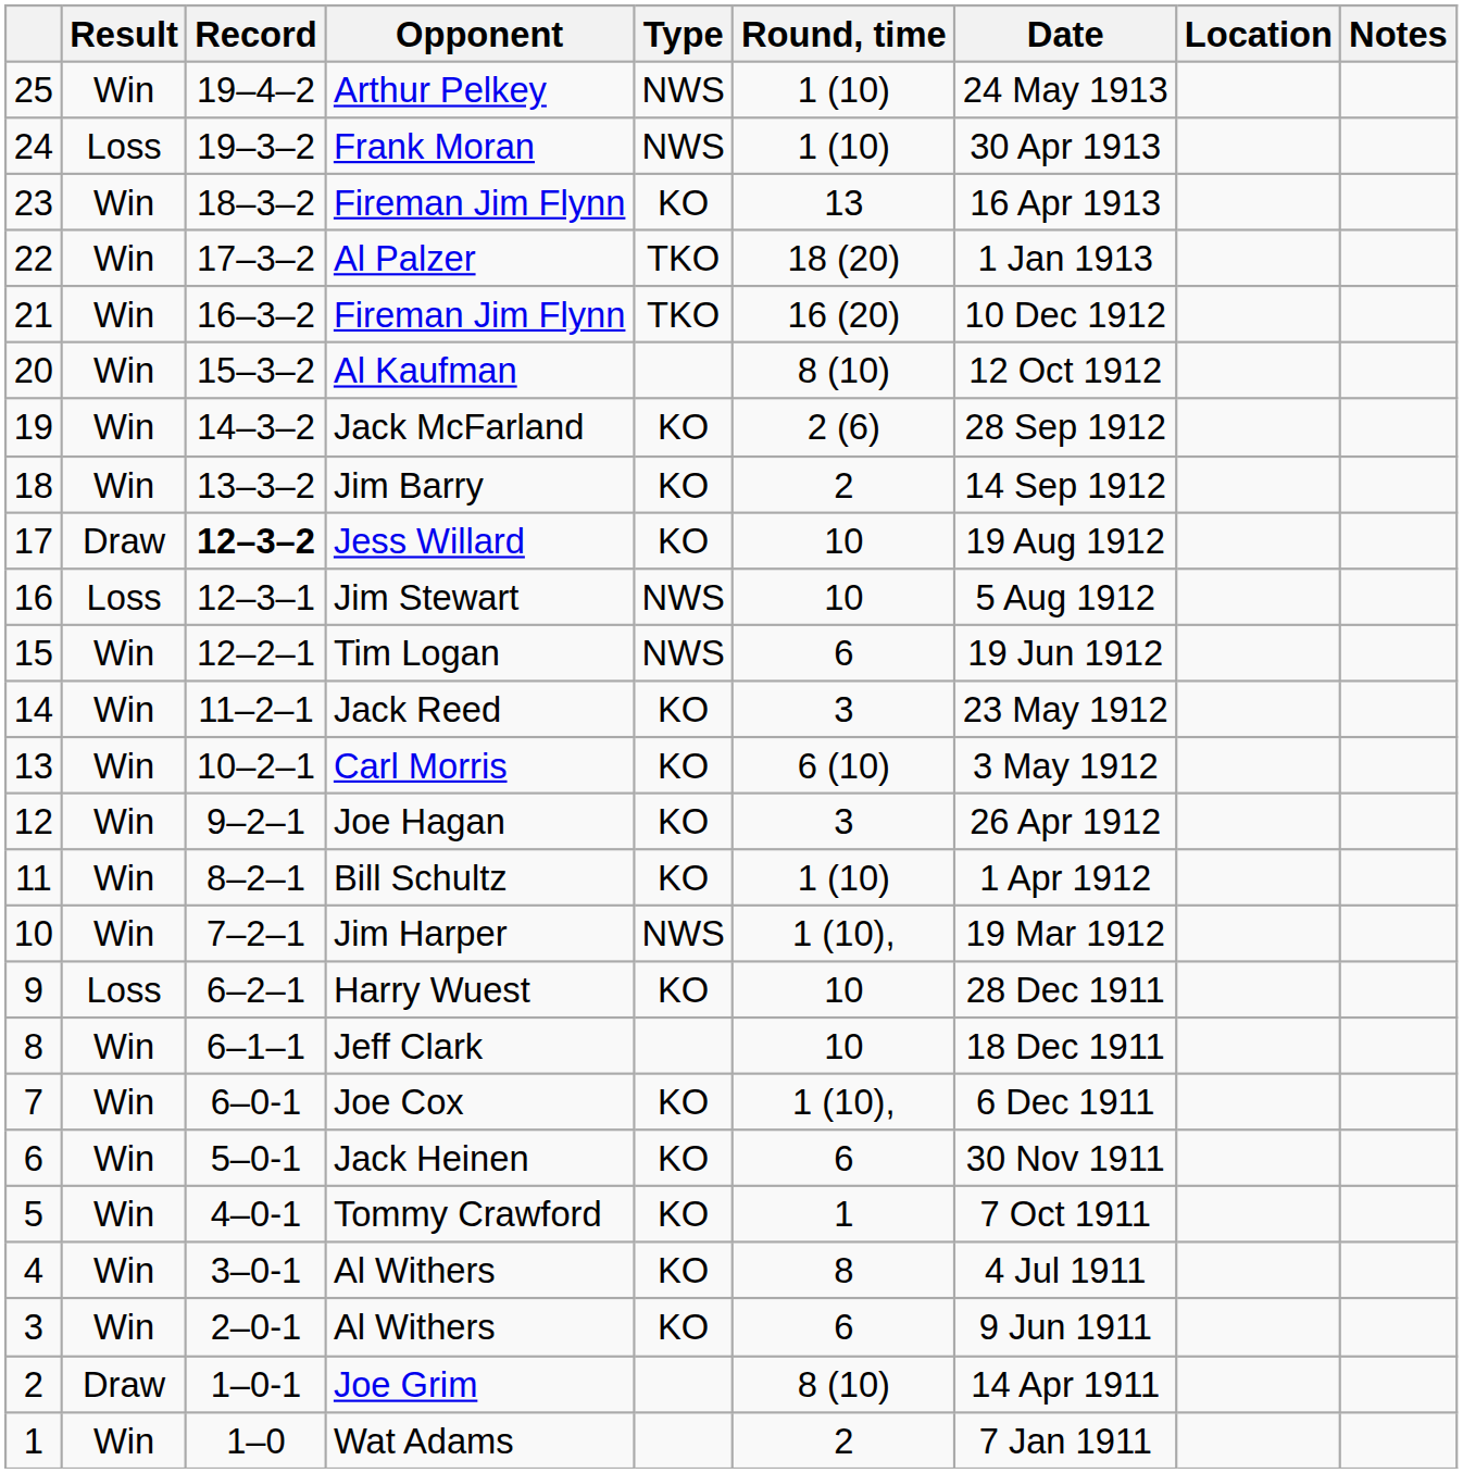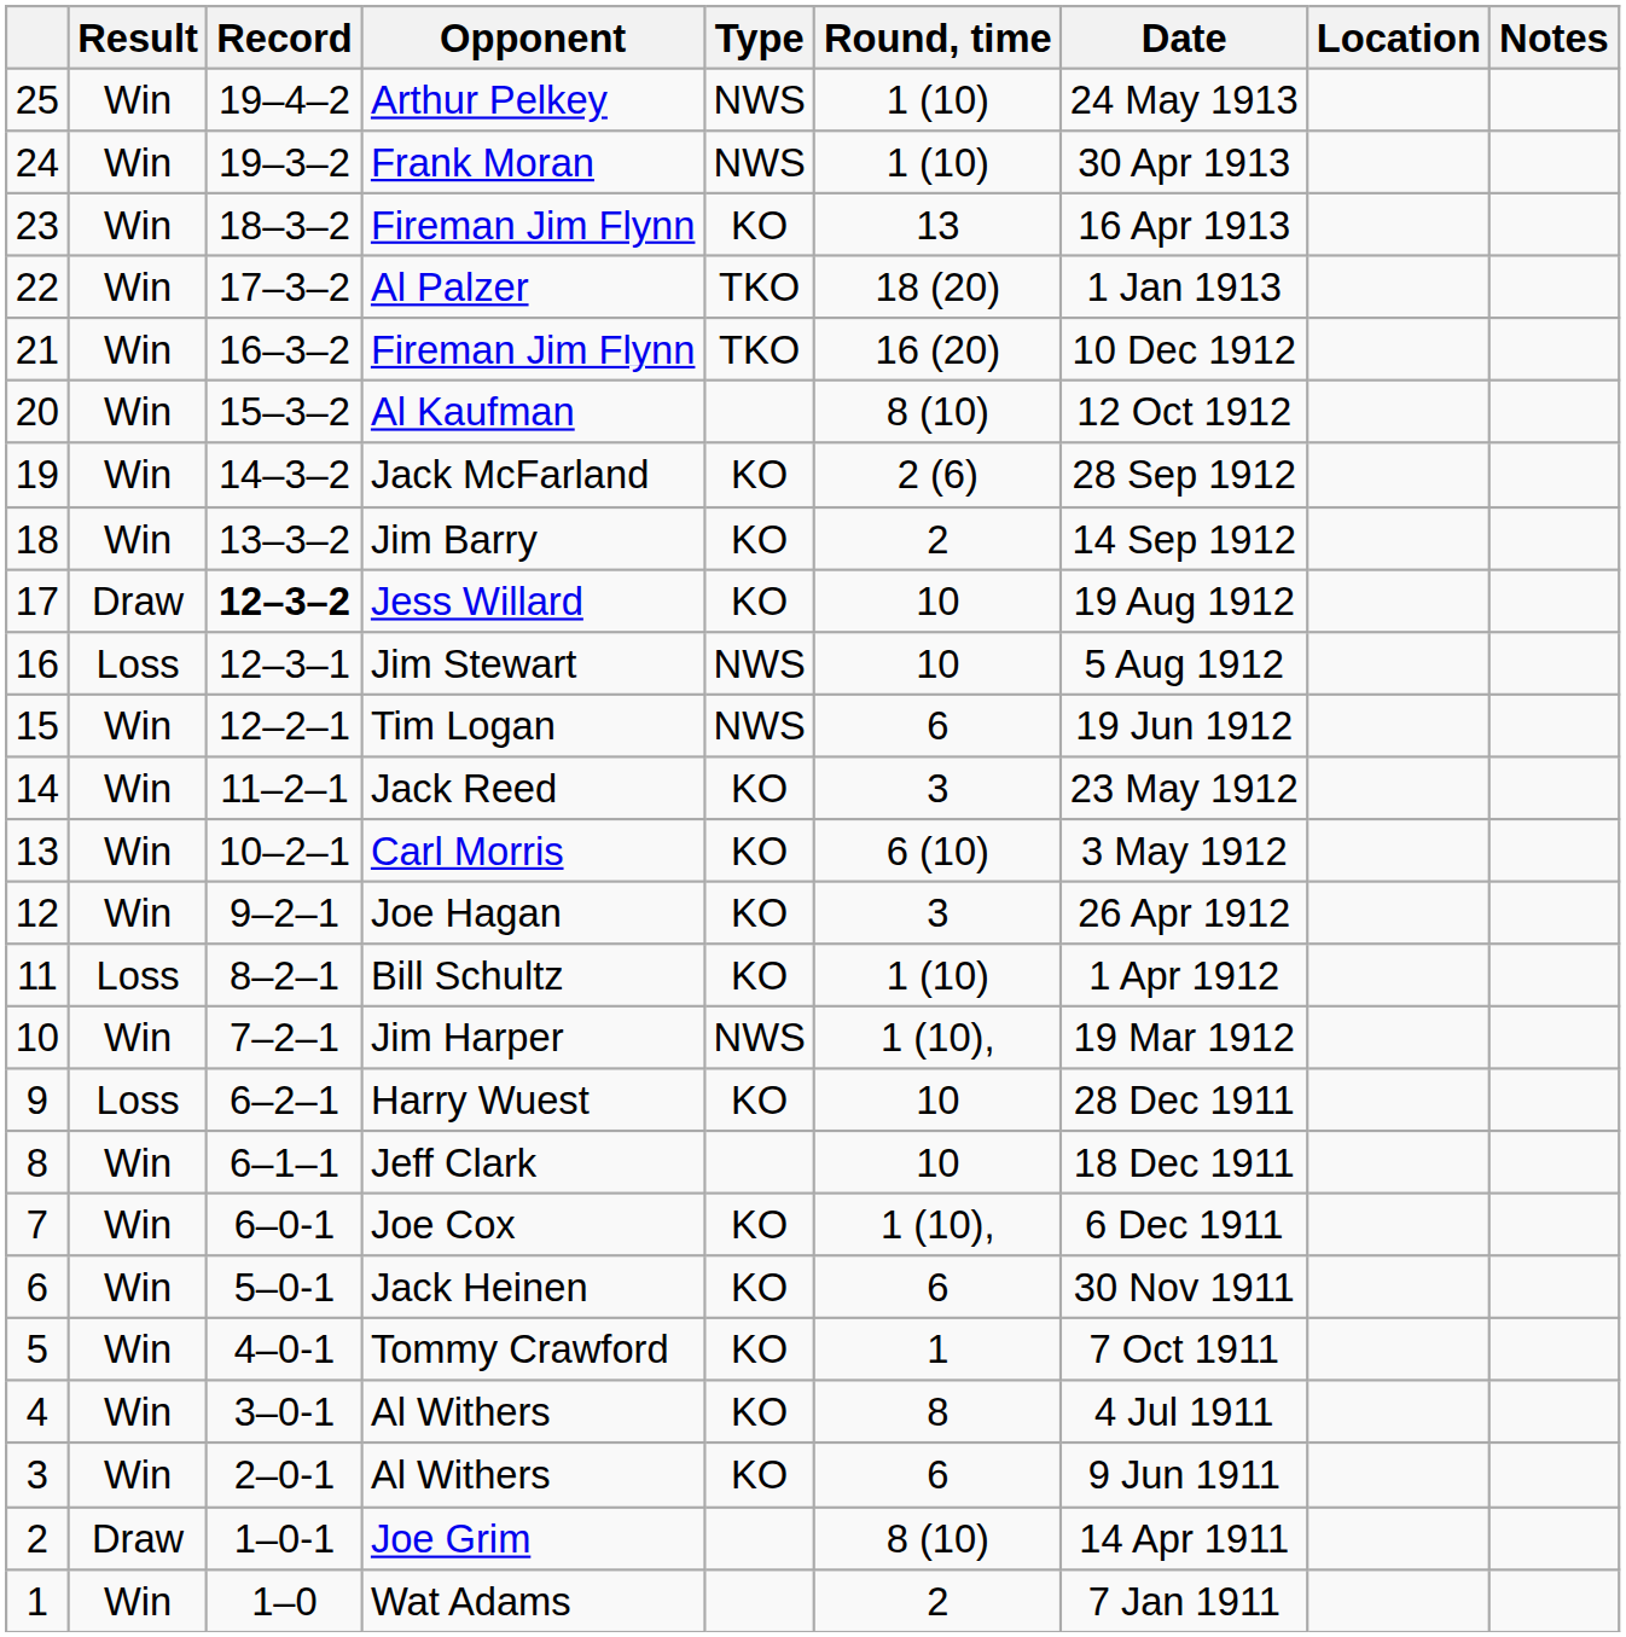Frank Moran | Result: Loss -> Win
Bill Schultz | Result: Win -> Loss
